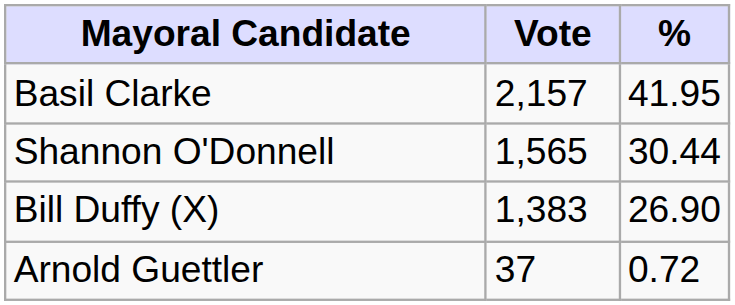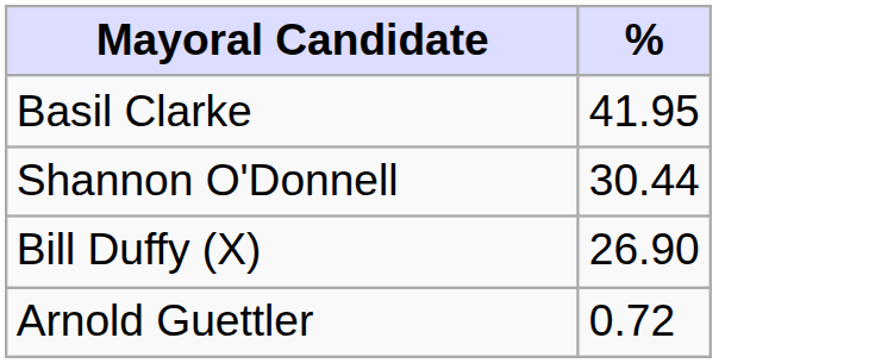- column: Vote | 2,157 | 1,565 | 1,383 | 37
